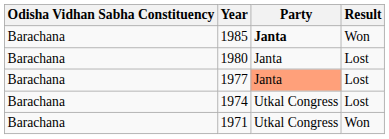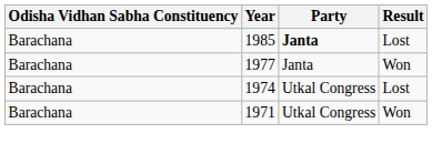1985 | Result: Won -> Lost
- row: Barachana | 1980 | Janta | Lost
1977 | Party: lightsalmon background -> no background
1977 | Result: Lost -> Won
